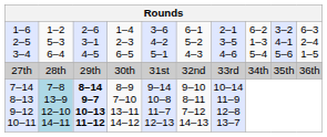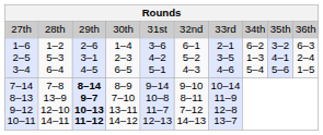rows swapped: 27th <-> 1–6 2–5 3–4
7–14 8–13 9–12 10–11 | column 2: lightblue background -> no background
